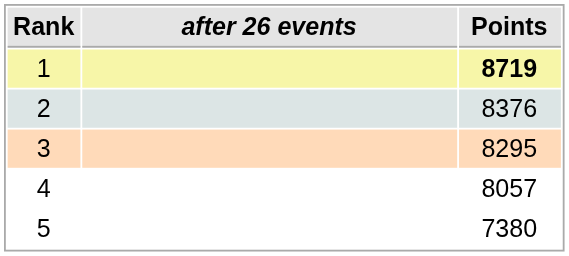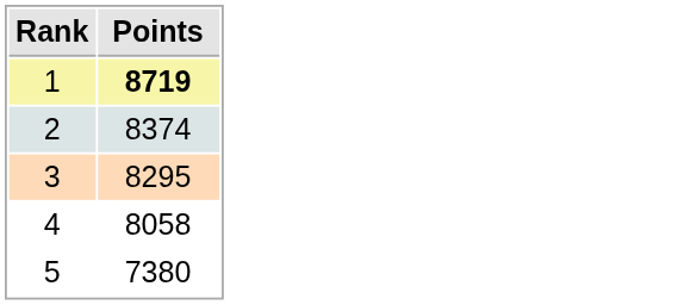- column: after 26 events
2 | Points: 8376 -> 8374
4 | Points: 8057 -> 8058
